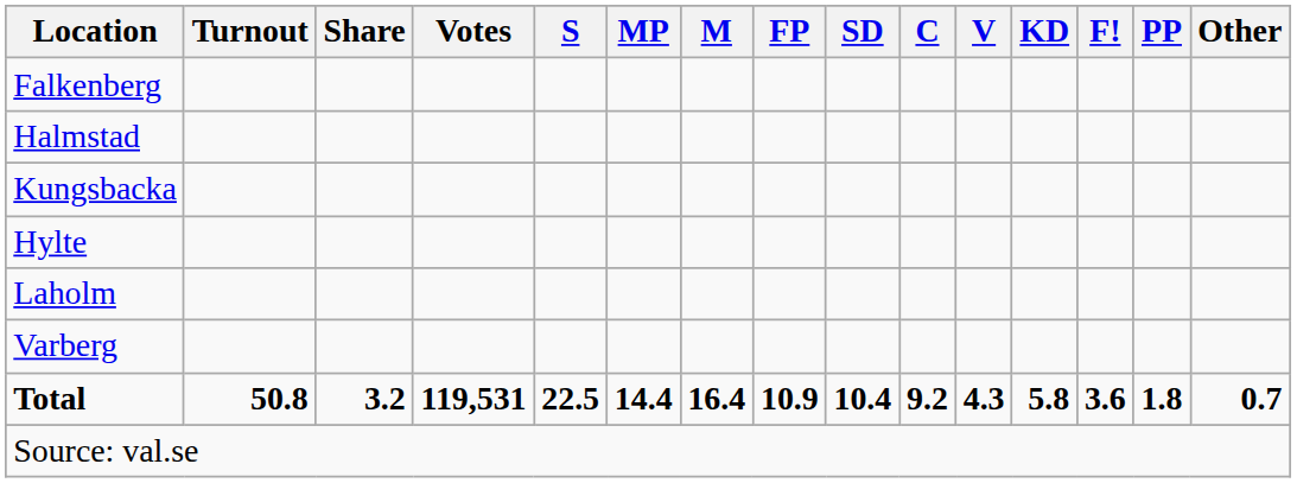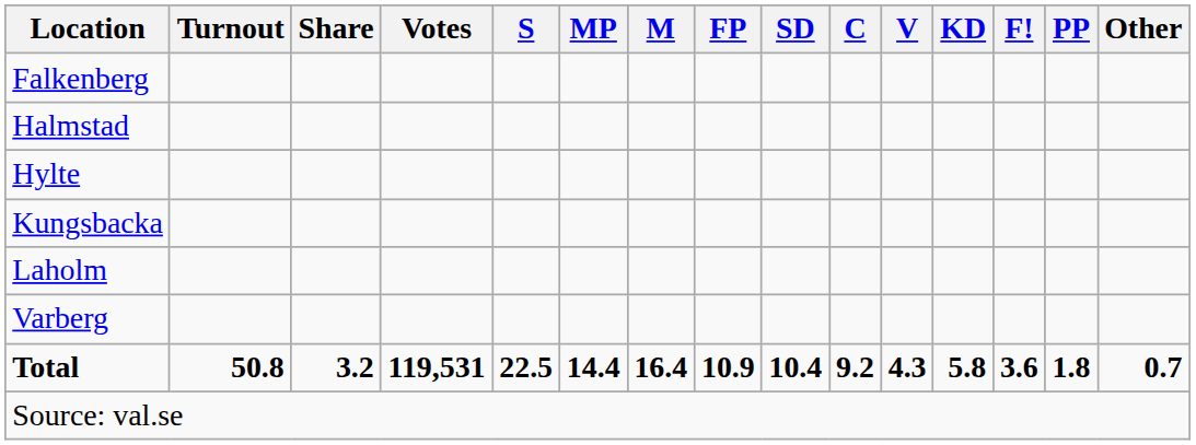rows swapped: Hylte <-> Kungsbacka
